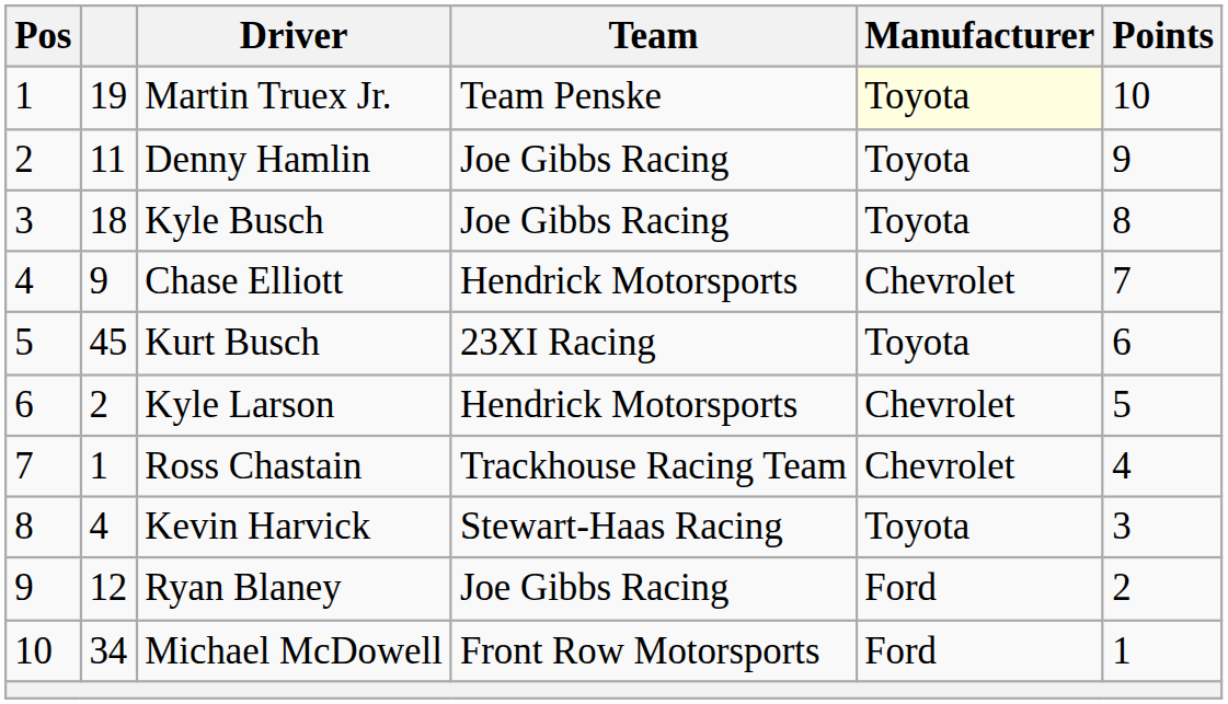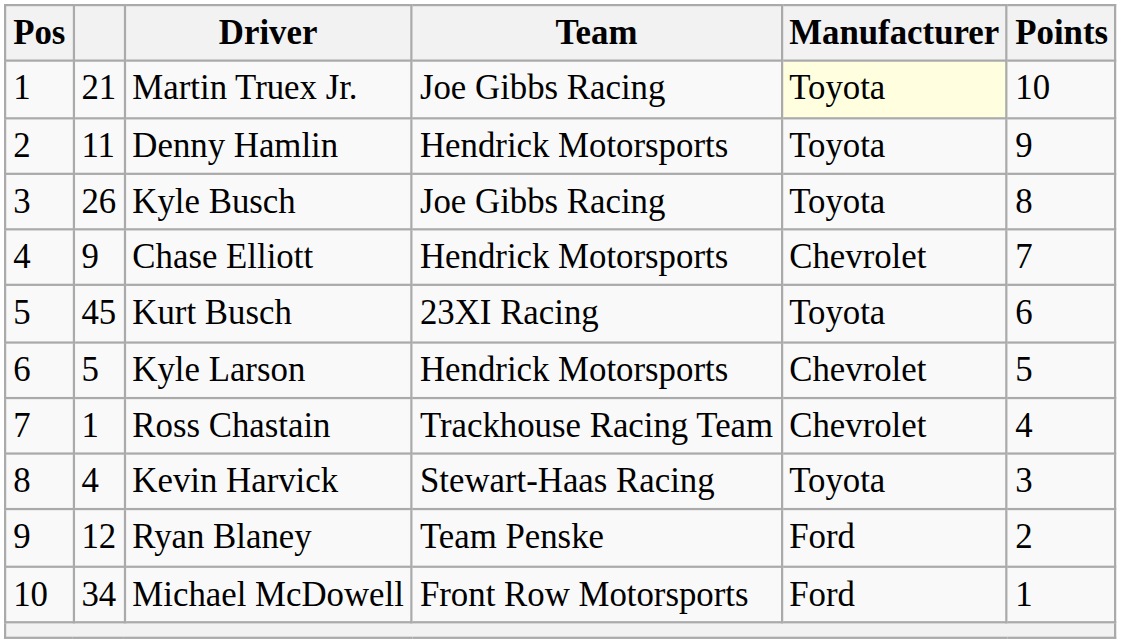Martin Truex Jr. | column 2: 19 -> 21
Martin Truex Jr. | Team: Team Penske -> Joe Gibbs Racing
Denny Hamlin | Team: Joe Gibbs Racing -> Hendrick Motorsports
Kyle Busch | column 2: 18 -> 26
Kyle Larson | column 2: 2 -> 5
Ryan Blaney | Team: Joe Gibbs Racing -> Team Penske
